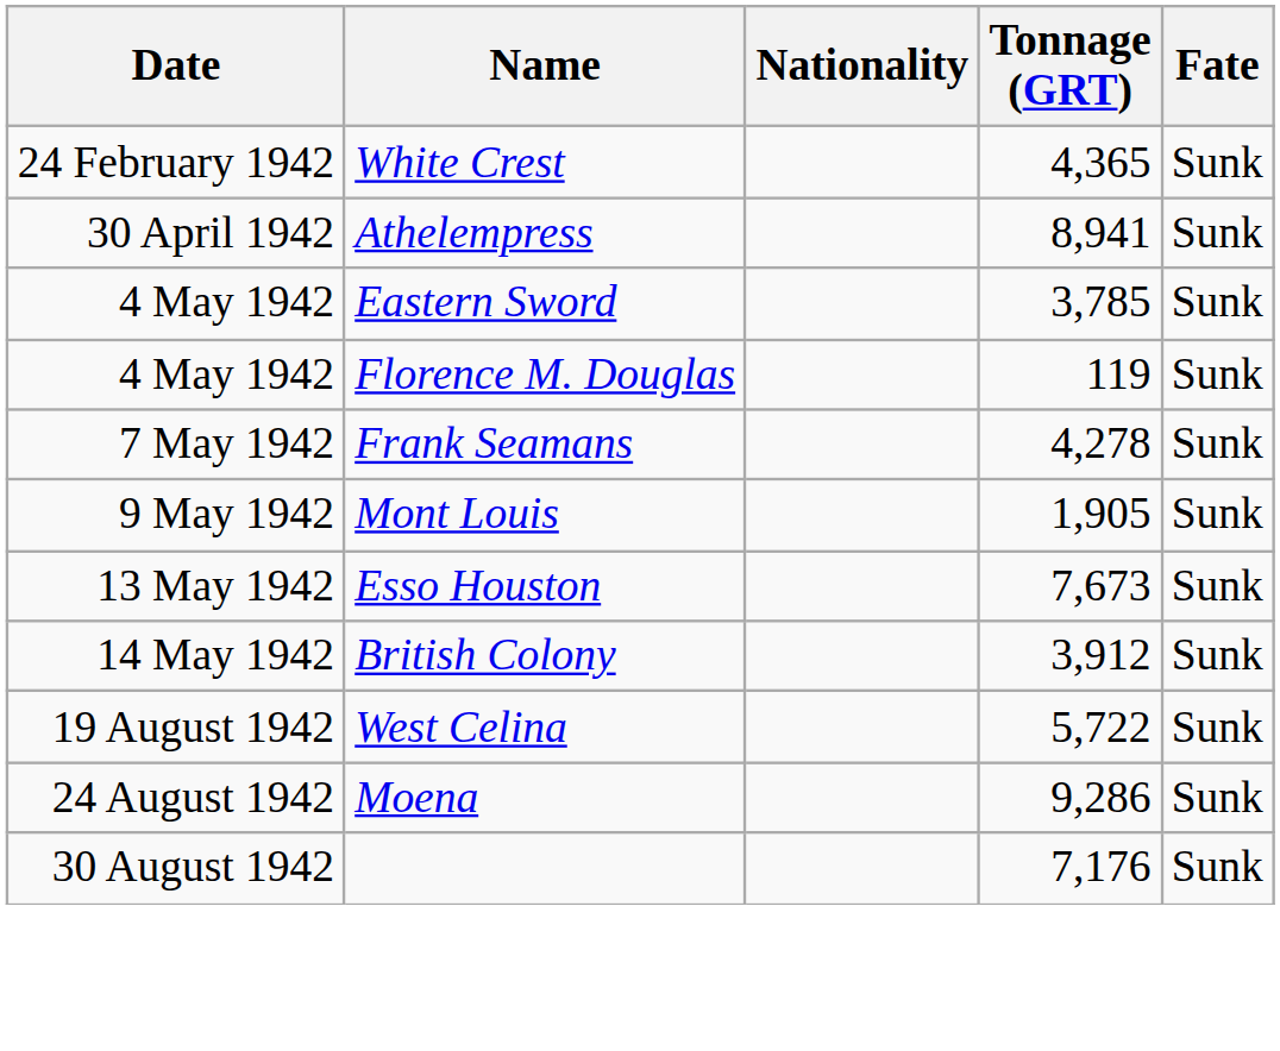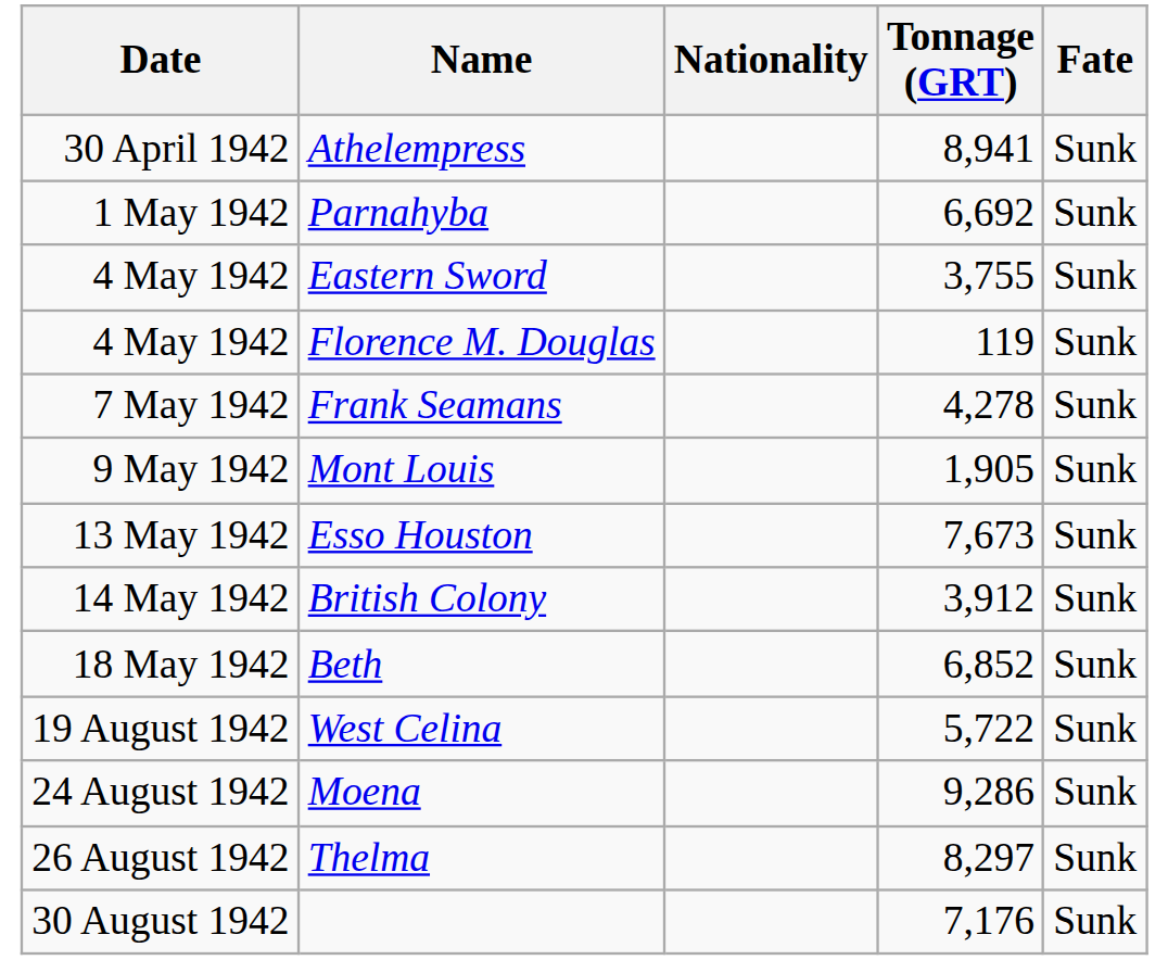- row: 24 February 1942 | White Crest | 4,365 | Sunk
+ row: 1 May 1942 | Parnahyba | 6,692 | Sunk
Eastern Sword | Tonnage (GRT): 3,785 -> 3,755
+ row: 18 May 1942 | Beth | 6,852 | Sunk
+ row: 26 August 1942 | Thelma | 8,297 | Sunk
